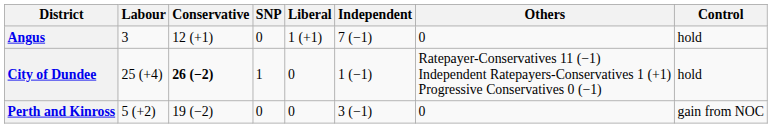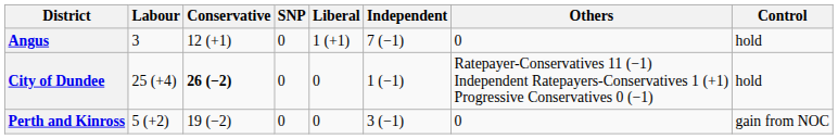City of Dundee | SNP: 1 -> 0
